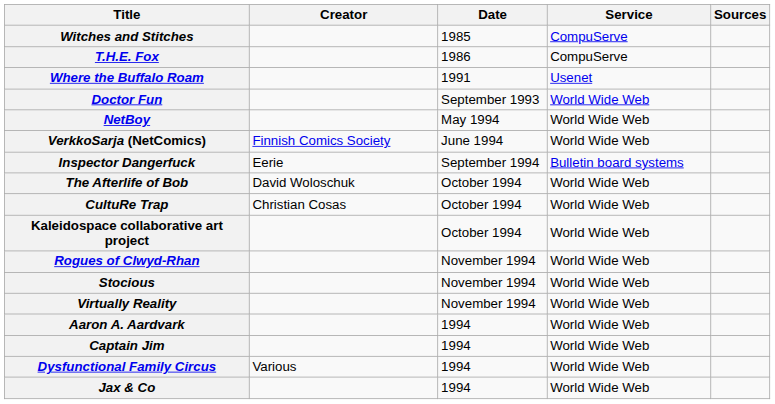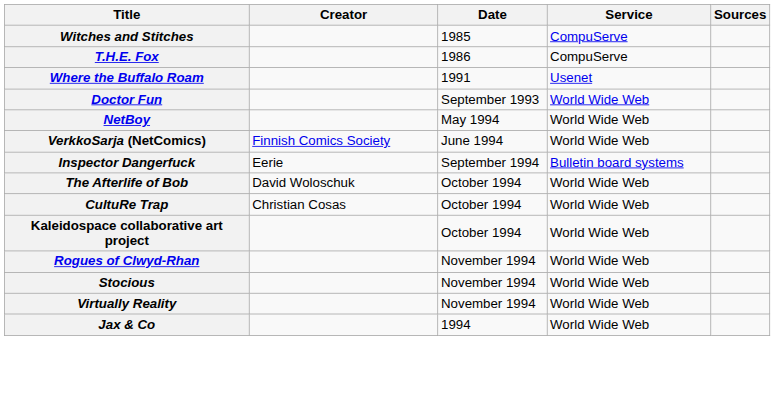- row: Aaron A. Aardvark | 1994 | World Wide Web
- row: Captain Jim | 1994 | World Wide Web
- row: Dysfunctional Family Circus | Various | 1994 | World Wide Web
